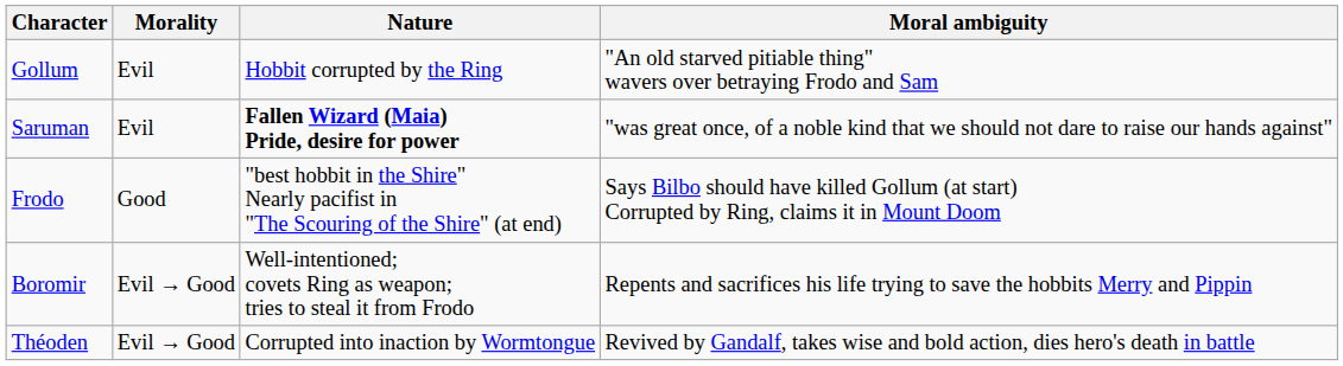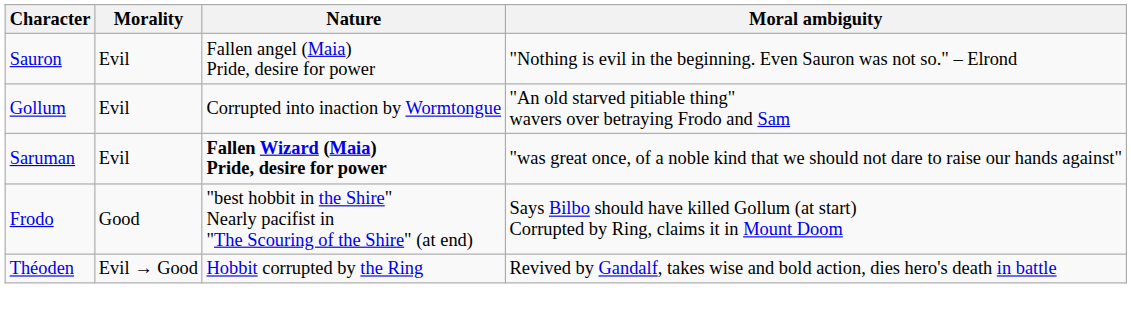+ row: Sauron | Evil | Fallen angel (Maia) Pride, desire for power | "Nothing is evil in the beginning. Even Sauron was not so." – Elrond
Gollum | Nature: Hobbit corrupted by the Ring -> Corrupted into inaction by Wormtongue
- row: Boromir | Evil → Good | Well-intentioned; covets Ring as weapon; tries to steal it from Frodo | Repents and sacrifices his life trying to save the hobbits Merry and Pippin
Théoden | Nature: Corrupted into inaction by Wormtongue -> Hobbit corrupted by the Ring
